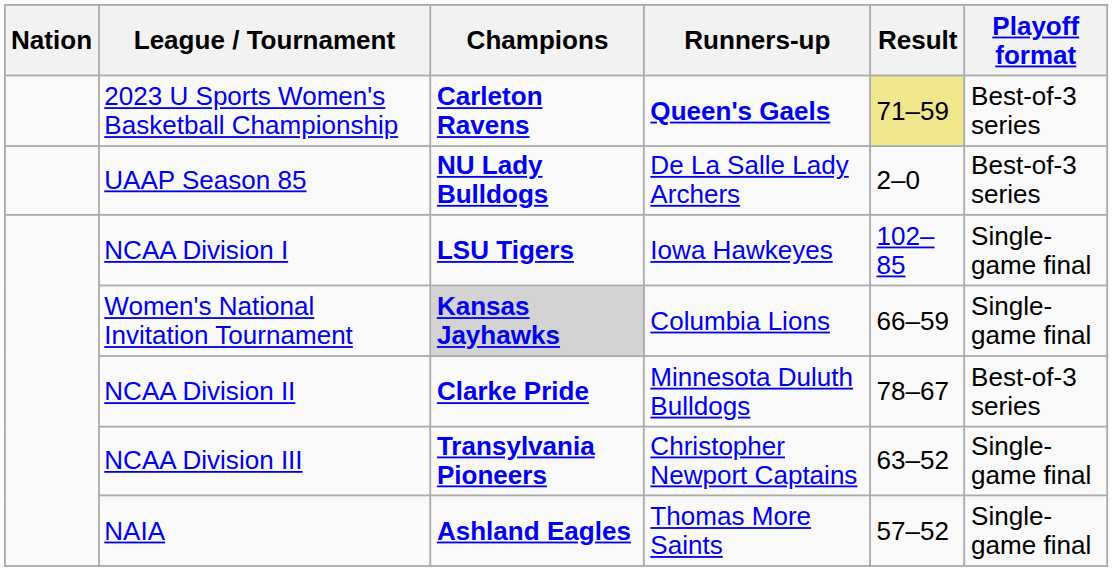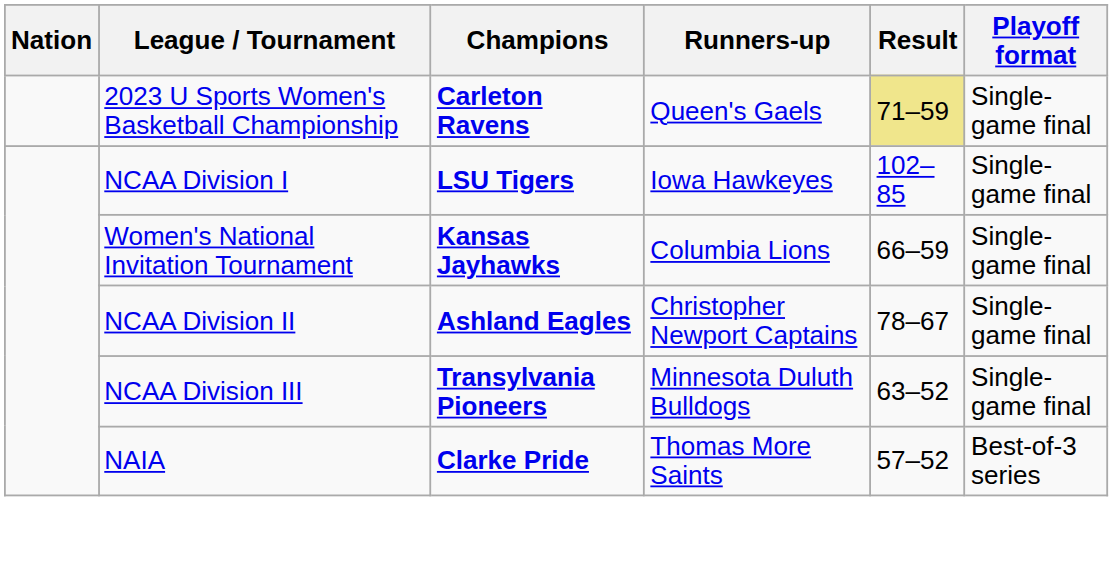2023 U Sports Women's Basketball Championship | Runners-up: bold -> normal
2023 U Sports Women's Basketball Championship | Playoff format: Best-of-3 series -> Single-game final
- row: UAAP Season 85 | NU Lady Bulldogs | De La Salle Lady Archers | 2–0 | Best-of-3 series
Women's National Invitation Tournament | Champions: lightgrey background -> no background
NCAA Division II | Champions: Clarke Pride -> Ashland Eagles
NCAA Division II | Runners-up: Minnesota Duluth Bulldogs -> Christopher Newport Captains
NCAA Division II | Playoff format: Best-of-3 series -> Single-game final
NCAA Division III | Runners-up: Christopher Newport Captains -> Minnesota Duluth Bulldogs
NAIA | Champions: Ashland Eagles -> Clarke Pride
NAIA | Playoff format: Single-game final -> Best-of-3 series
